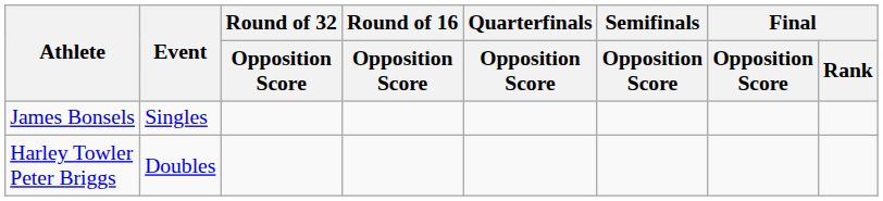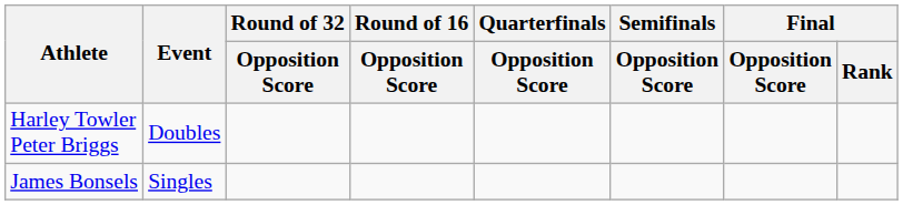rows swapped: James Bonsels <-> Harley Towler Peter Briggs
